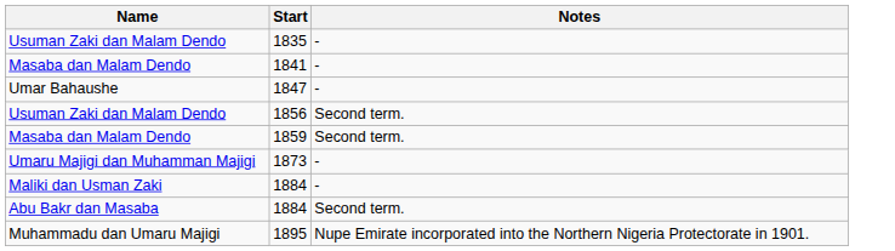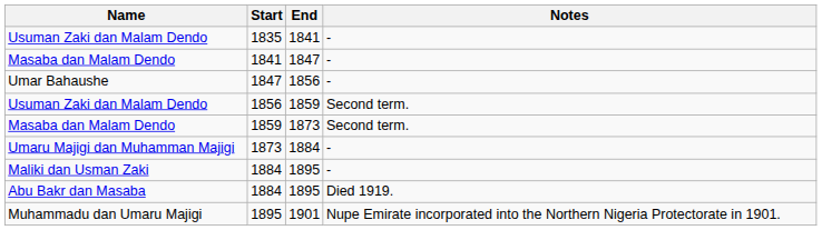+ column: End | 1841 | 1847 | 1856 | 1859 | 1873 | 1884 | 1895 | 1895 | 1901
Abu Bakr dan Masaba / 1884 | Notes: Second term. -> Died 1919.
